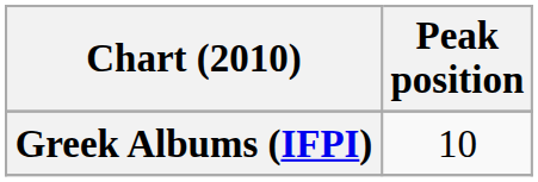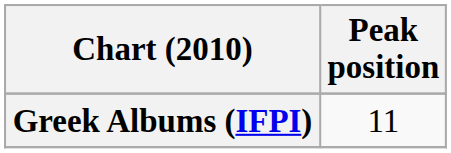Greek Albums (IFPI) | Peak position: 10 -> 11
